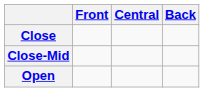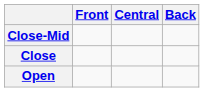rows swapped: Close <-> Close-Mid
